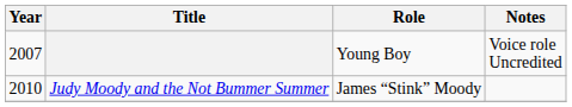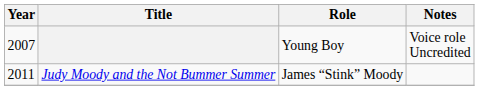Judy Moody and the Not Bummer Summer | Year: 2010 -> 2011
